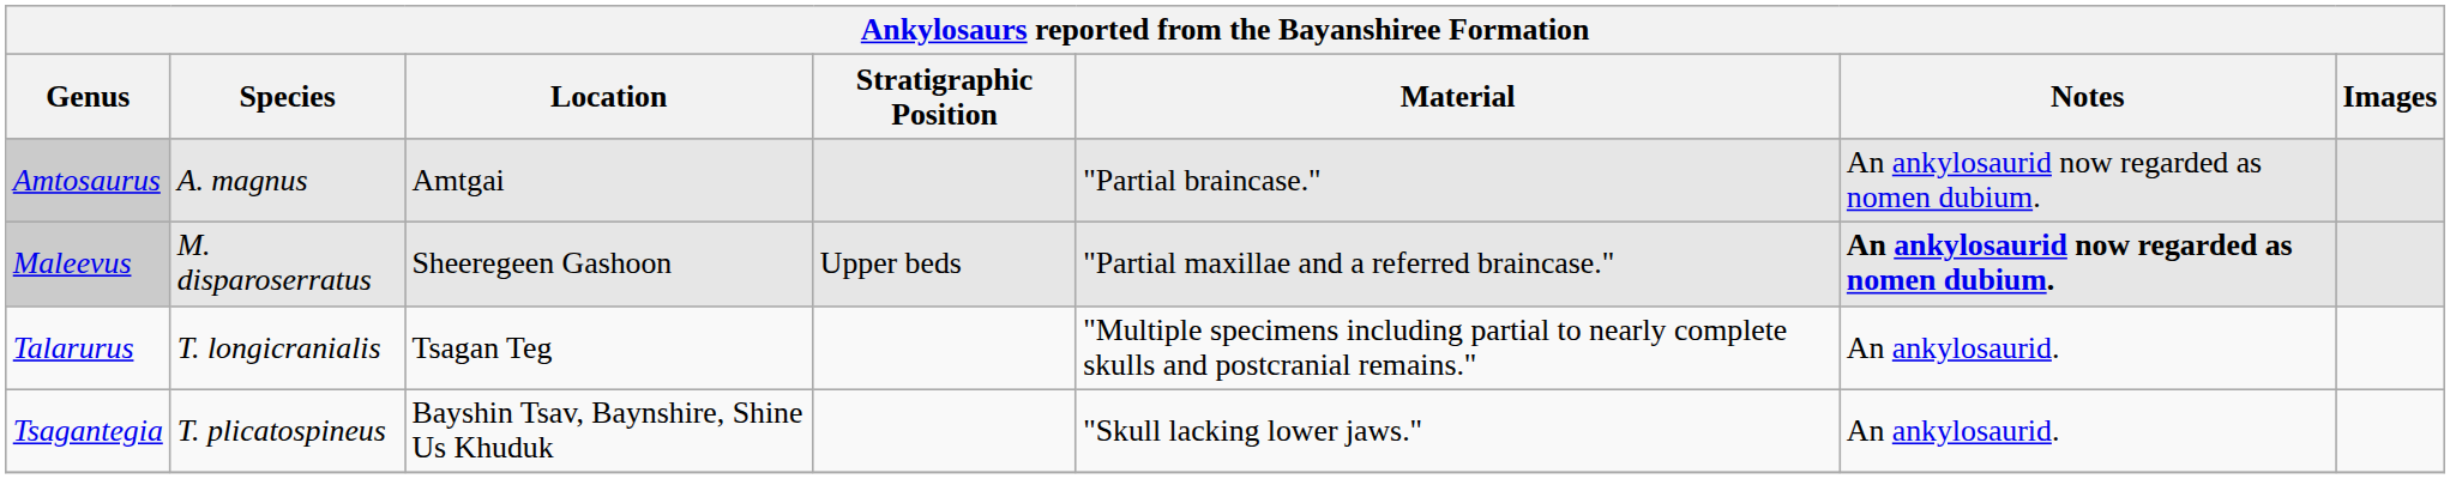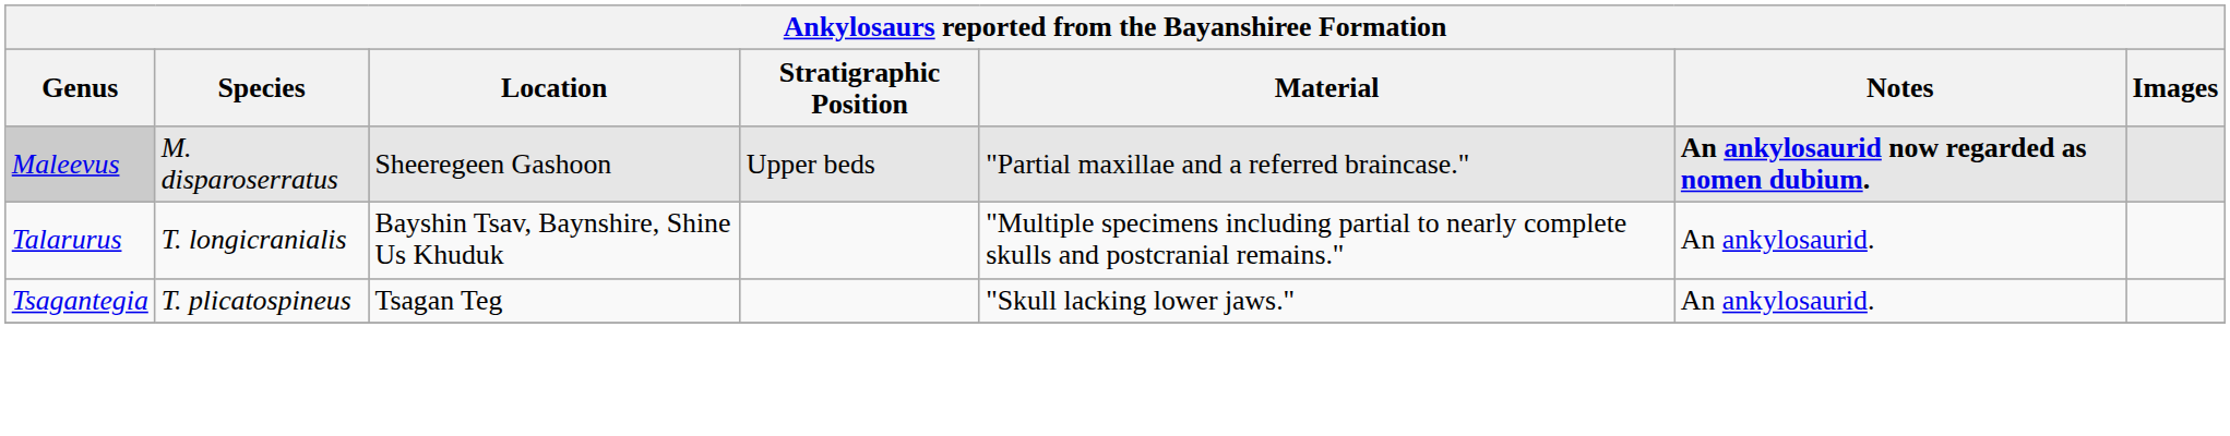- row: Amtosaurus | A. magnus | Amtgai | "Partial braincase." | An ankylosaurid now regarded as nomen dubium.
Talarurus | Location: Tsagan Teg -> Bayshin Tsav, Baynshire, Shine Us Khuduk
Tsagantegia | Location: Bayshin Tsav, Baynshire, Shine Us Khuduk -> Tsagan Teg
